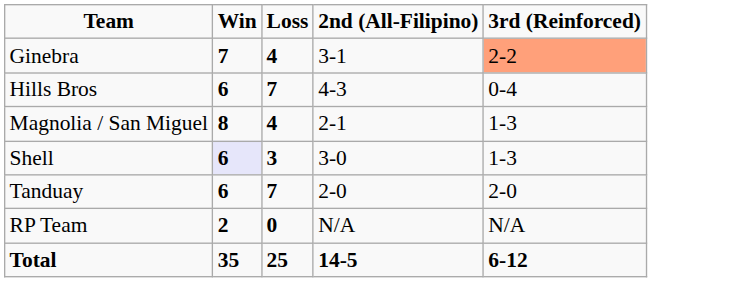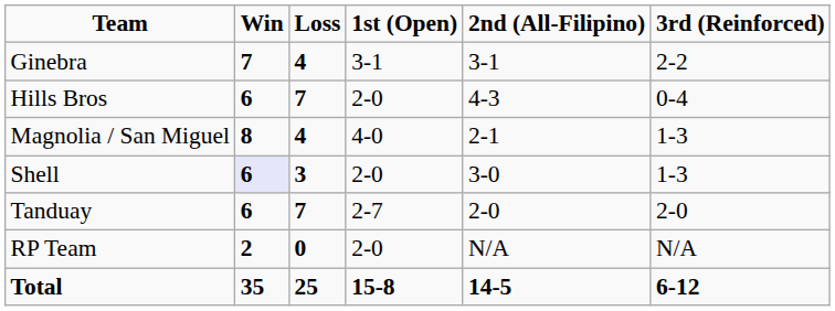+ column: 1st (Open) | 3-1 | 2-0 | 4-0 | 2-0 | 2-7 | 2-0 | 15-8
Ginebra | 3rd (Reinforced): lightsalmon background -> no background
